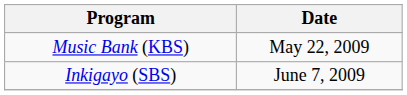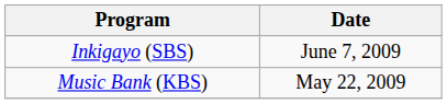rows swapped: Music Bank (KBS) <-> Inkigayo (SBS)
